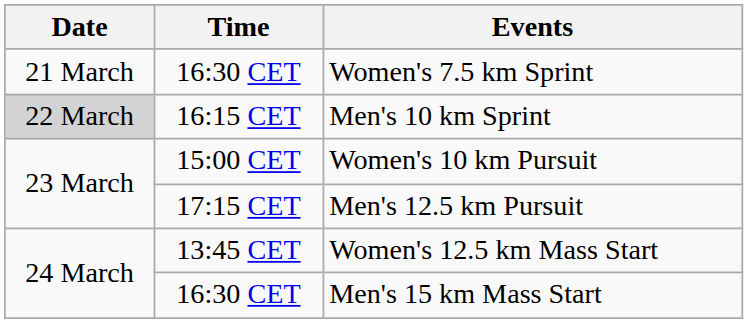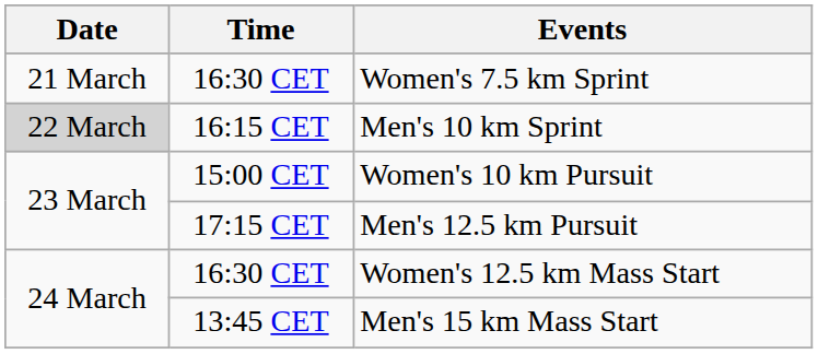Women's 12.5 km Mass Start | Time: 13:45 CET -> 16:30 CET
Men's 15 km Mass Start | Time: 16:30 CET -> 13:45 CET
